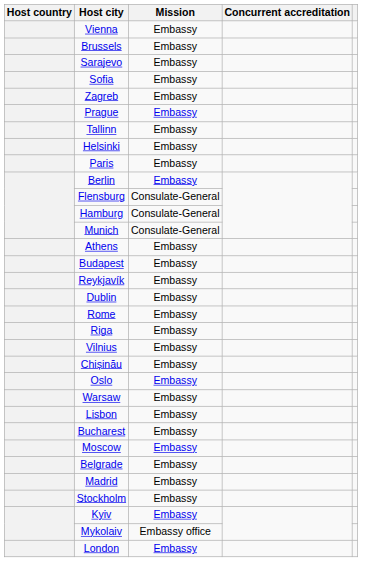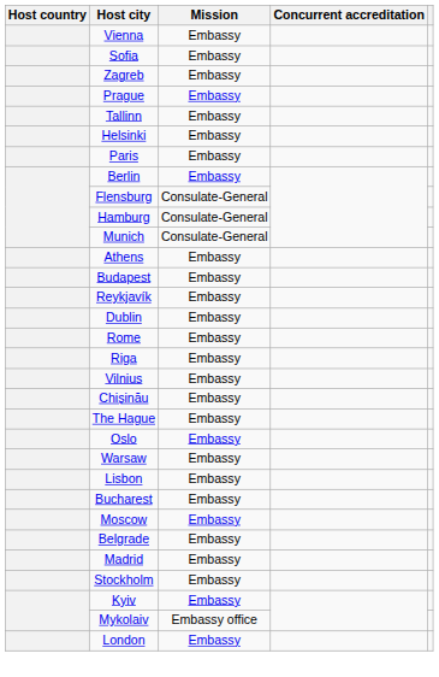- row: Brussels | Embassy
- row: Sarajevo | Embassy
+ row: The Hague | Embassy
